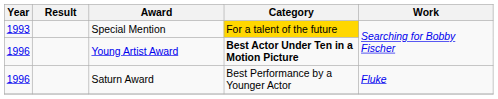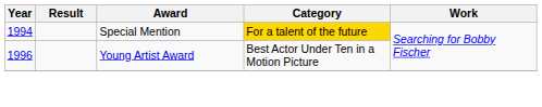Special Mention | Year: 1993 -> 1994
Young Artist Award | Category: bold -> normal
- row: 1996 | Saturn Award | Best Performance by a Younger Actor | Fluke
